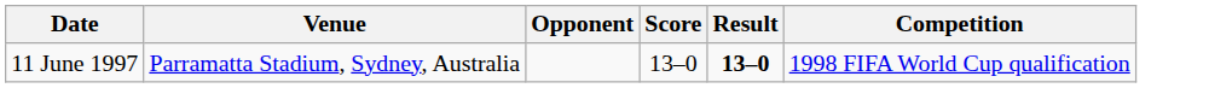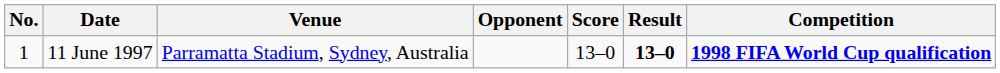+ column: No. | 1
11 June 1997 | Competition: normal -> bold
